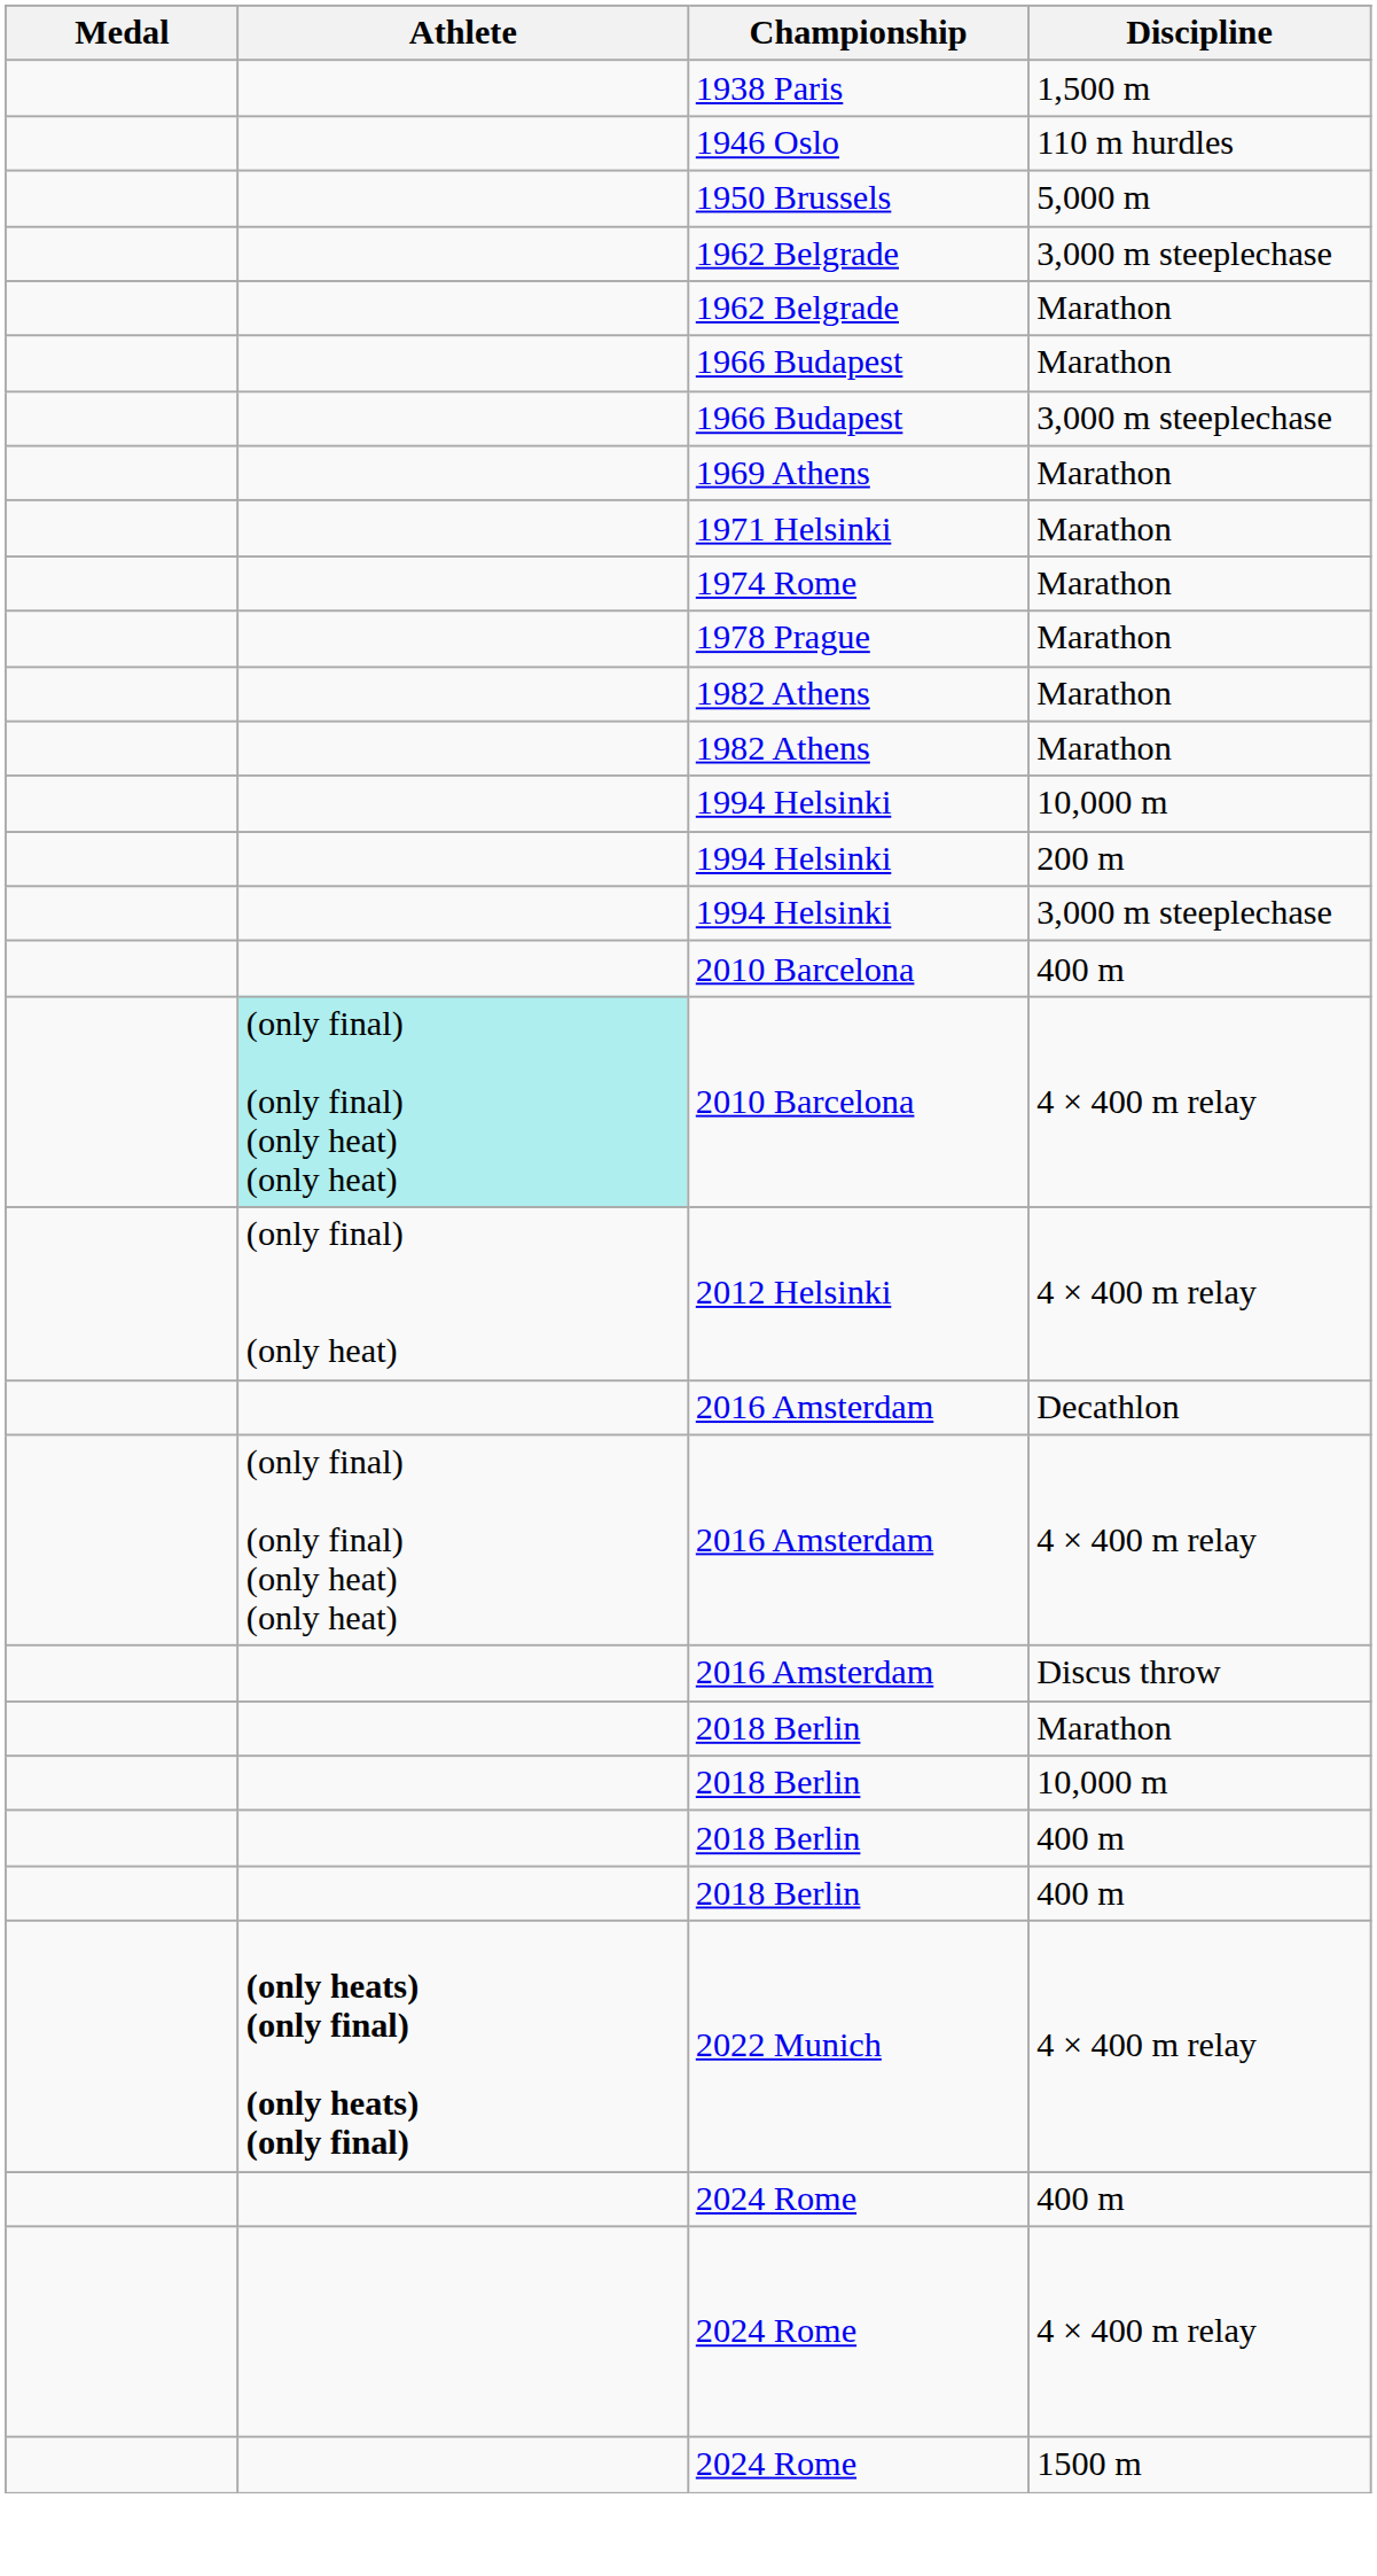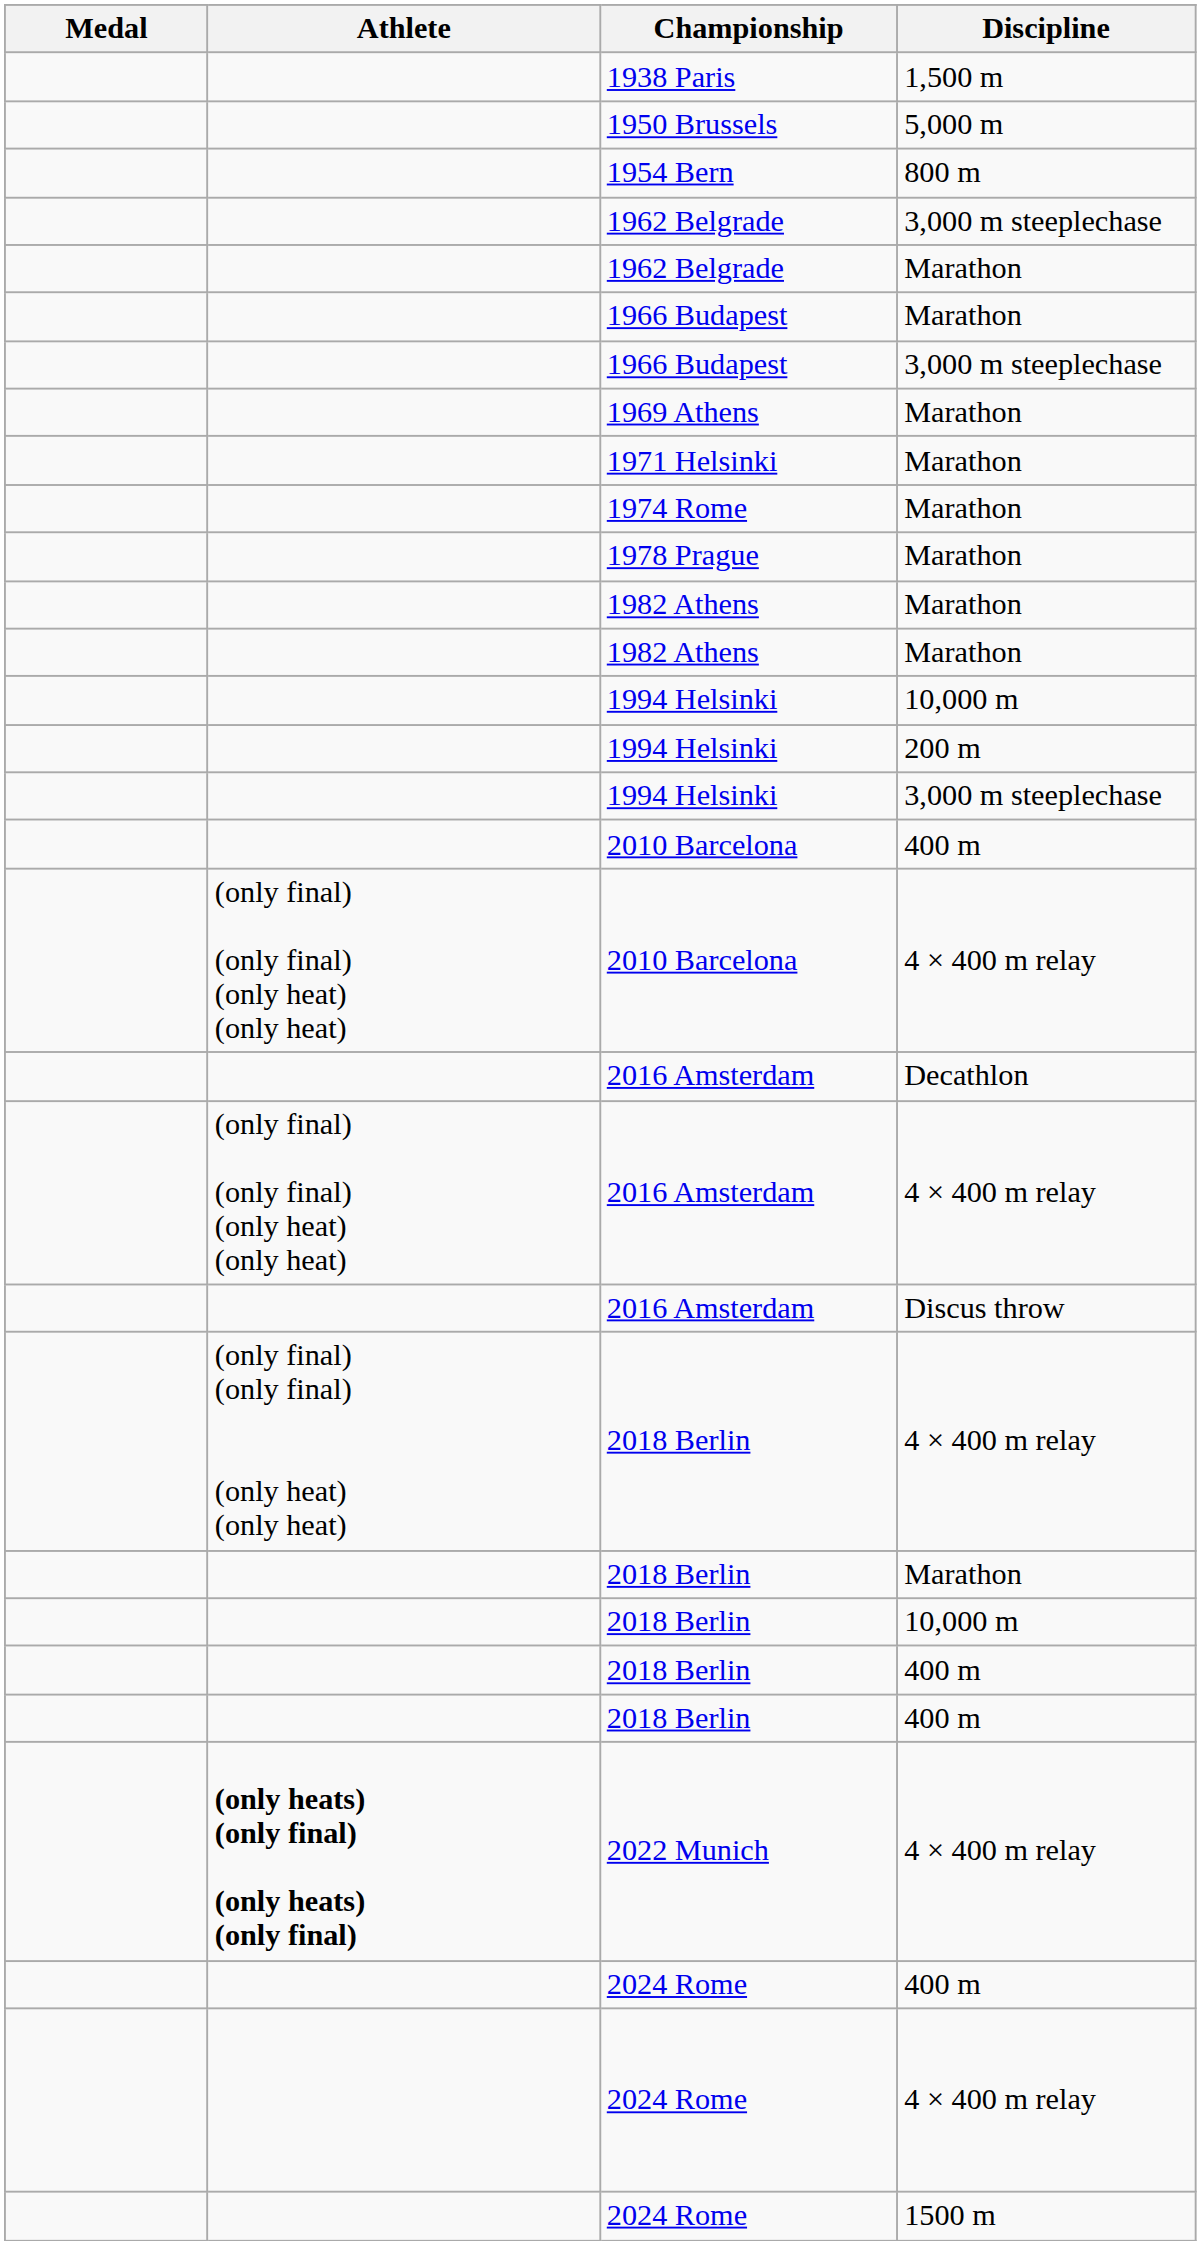- row: 1946 Oslo | 110 m hurdles
+ row: 1954 Bern | 800 m
2010 Barcelona / 4 × 400 m relay | Athlete: paleturquoise background -> no background
- row: (only final) (only heat) | 2012 Helsinki | 4 × 400 m relay
+ row: (only final) (only final) (only heat) (only heat) | 2018 Berlin | 4 × 400 m relay
